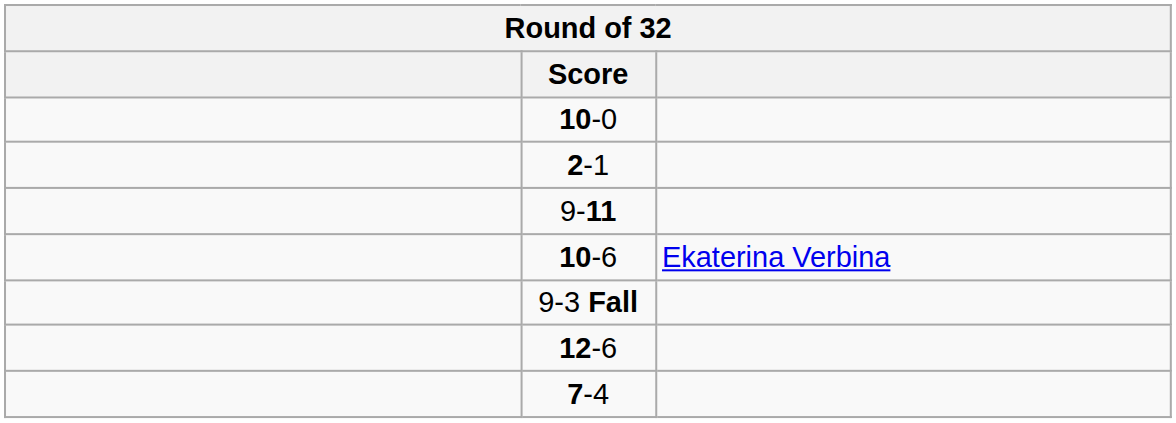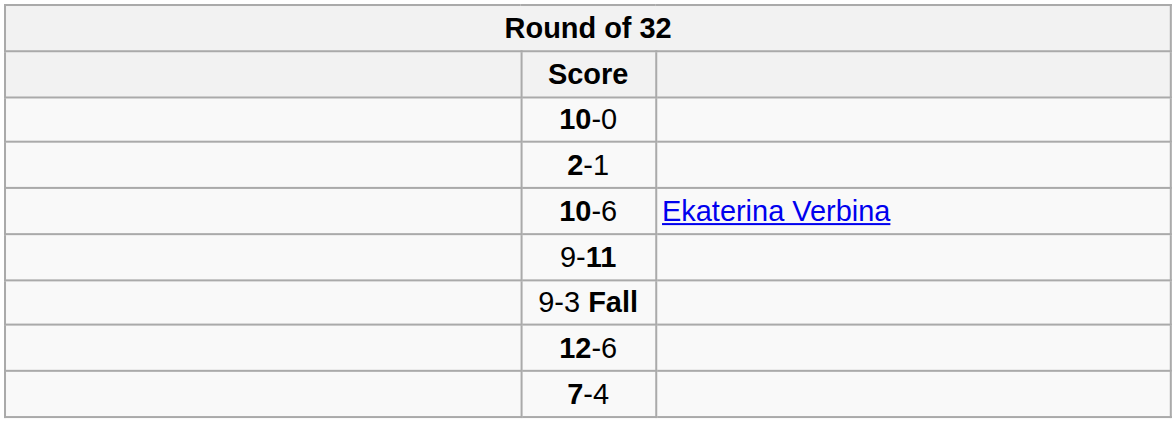rows swapped: 9-11 <-> 10-6
